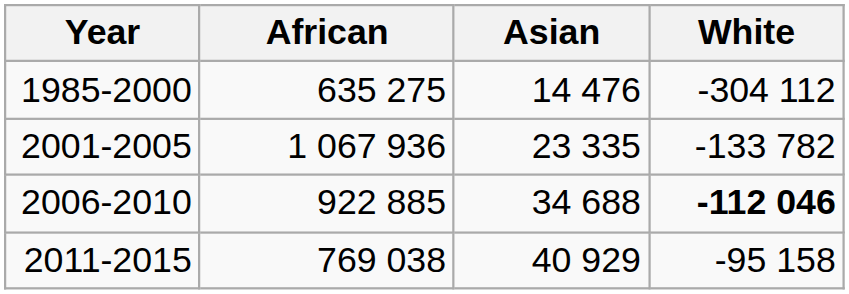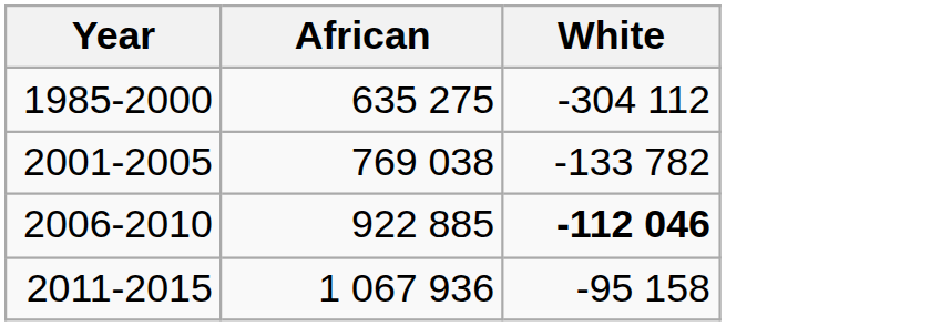- column: Asian | 14 476 | 23 335 | 34 688 | 40 929
2001-2005 | African: 1 067 936 -> 769 038
2011-2015 | African: 769 038 -> 1 067 936
